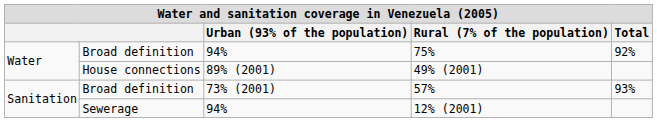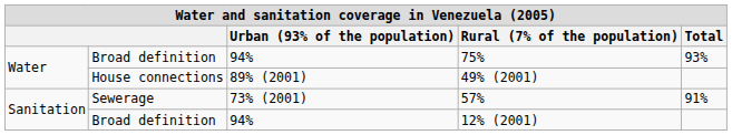75% | Total: 92% -> 93%
57% | column 2: Broad definition -> Sewerage
57% | Total: 93% -> 91%
12% (2001) | column 2: Sewerage -> Broad definition
